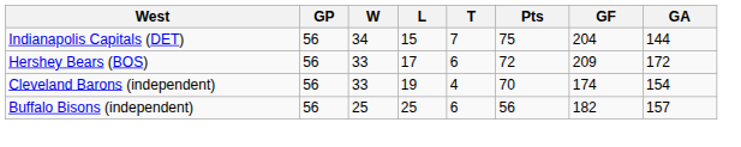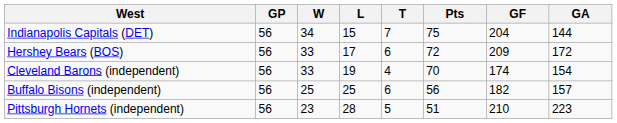+ row: Pittsburgh Hornets (independent) | 56 | 23 | 28 | 5 | 51 | 210 | 223
